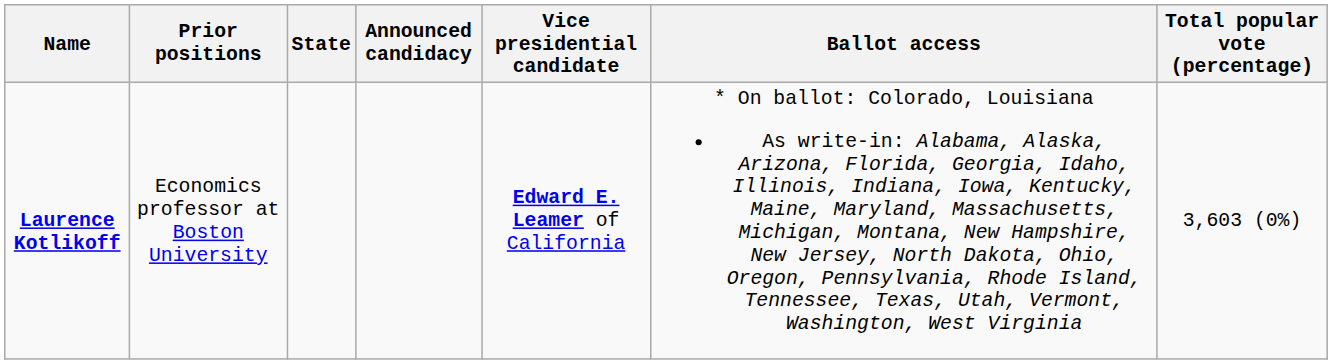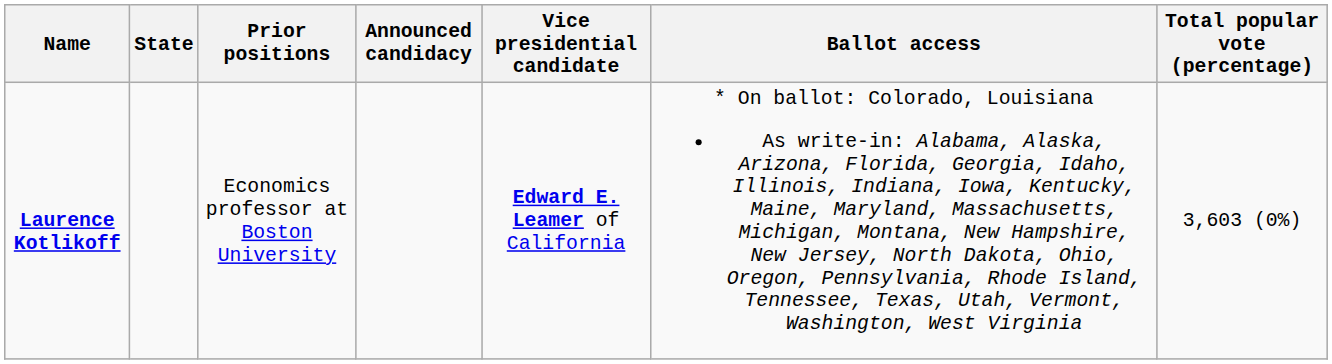columns swapped: Prior positions <-> State
